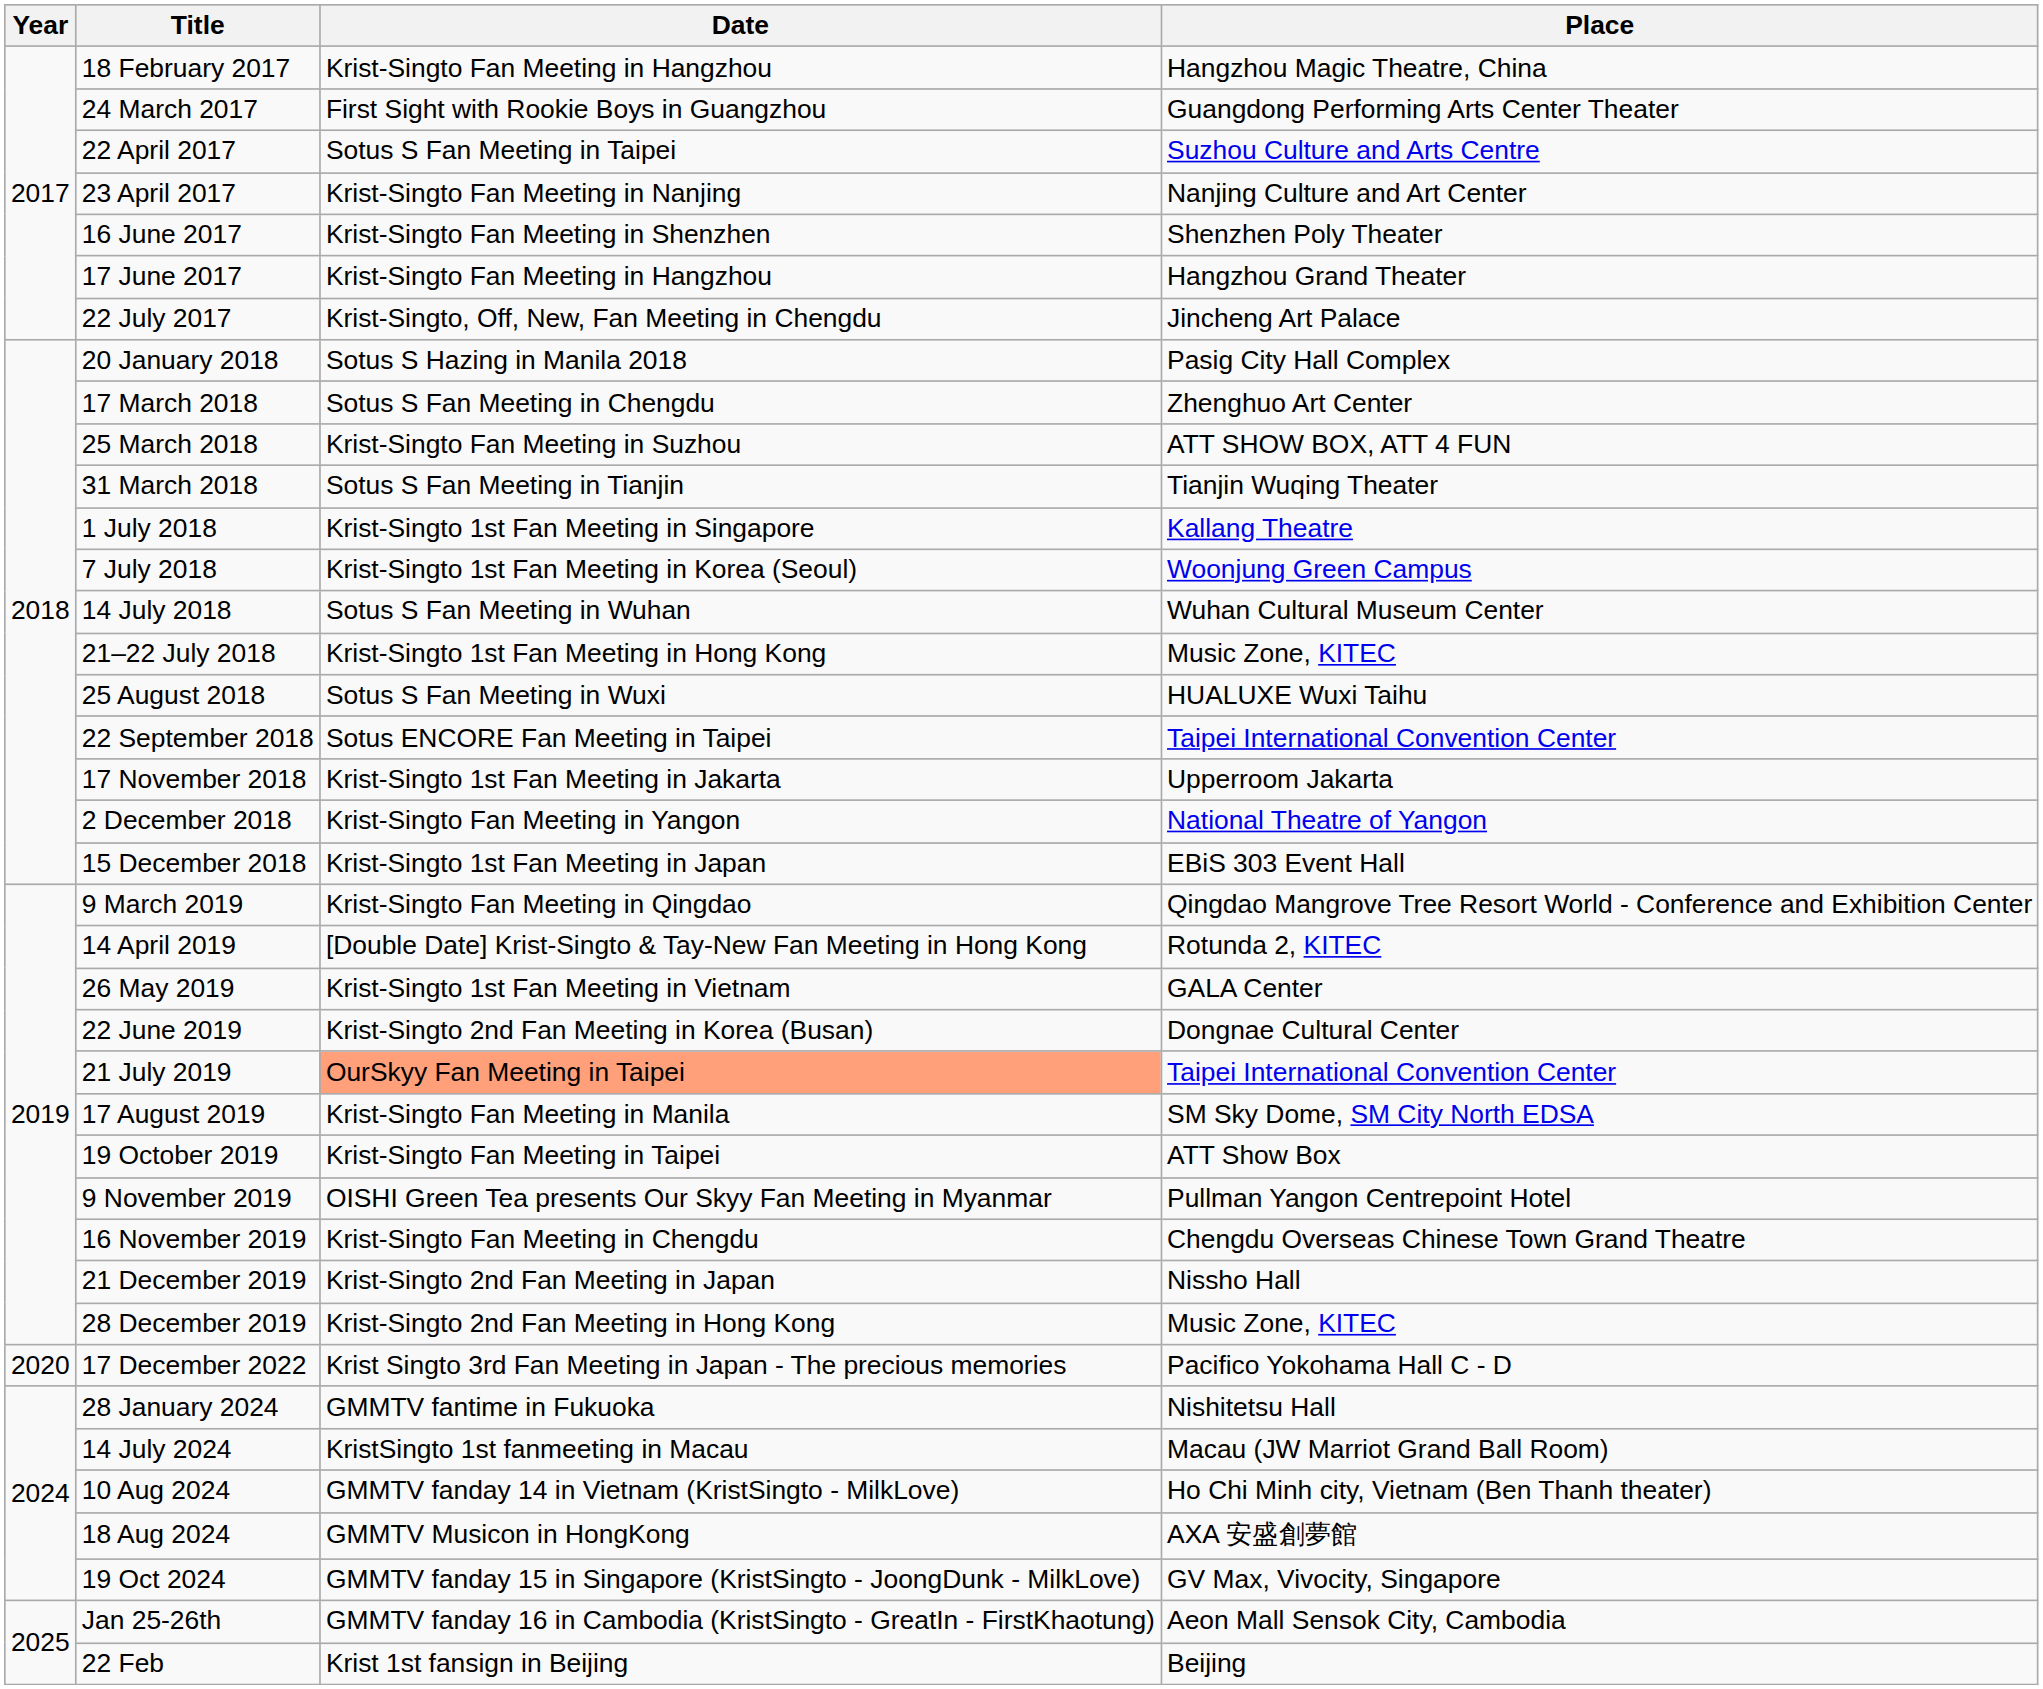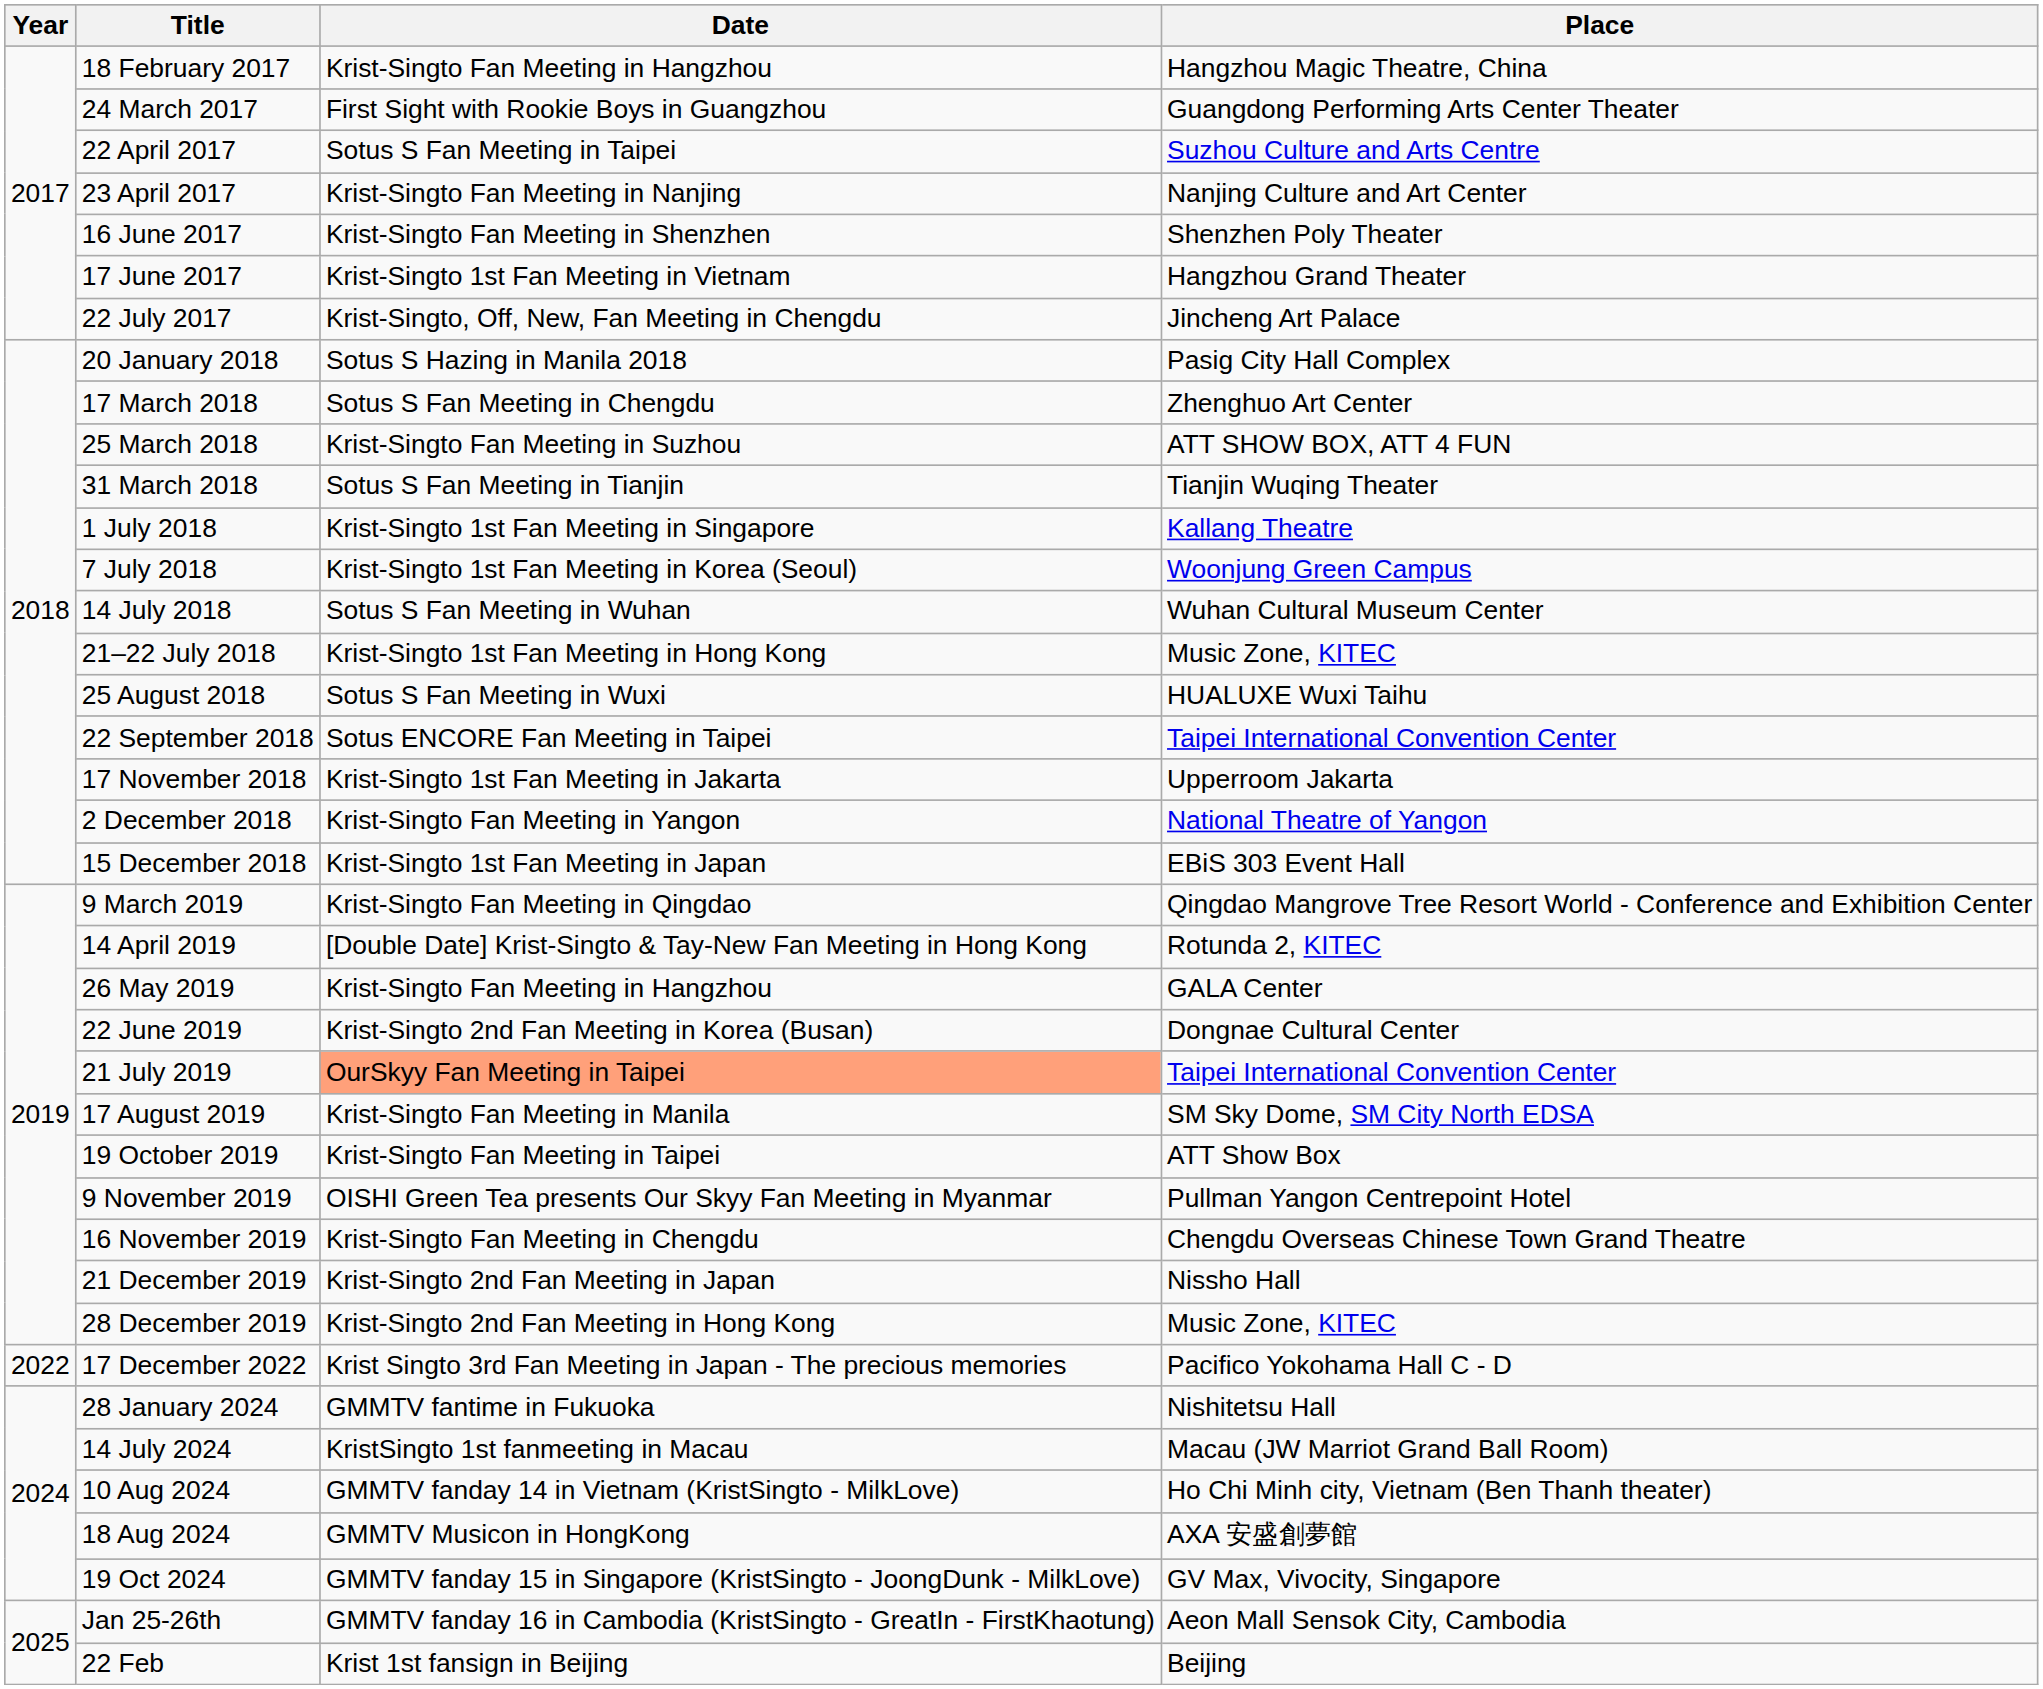17 June 2017 | Date: Krist-Singto Fan Meeting in Hangzhou -> Krist-Singto 1st Fan Meeting in Vietnam
26 May 2019 | Date: Krist-Singto 1st Fan Meeting in Vietnam -> Krist-Singto Fan Meeting in Hangzhou
17 December 2022 | Year: 2020 -> 2022
